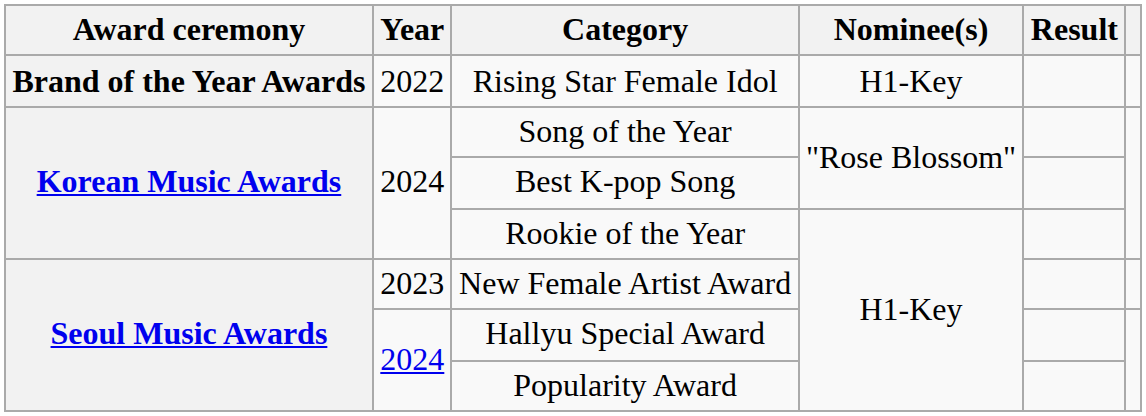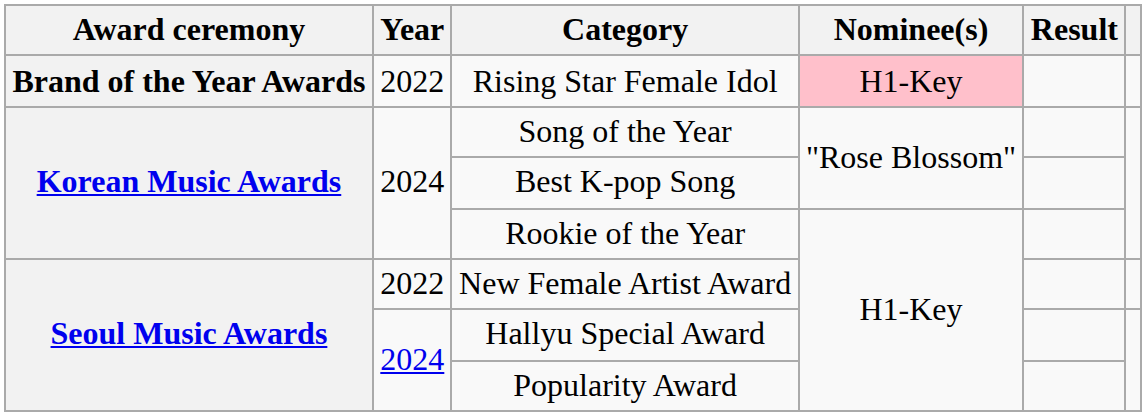Rising Star Female Idol | Nominee(s): no background -> pink background
New Female Artist Award | Year: 2023 -> 2022
